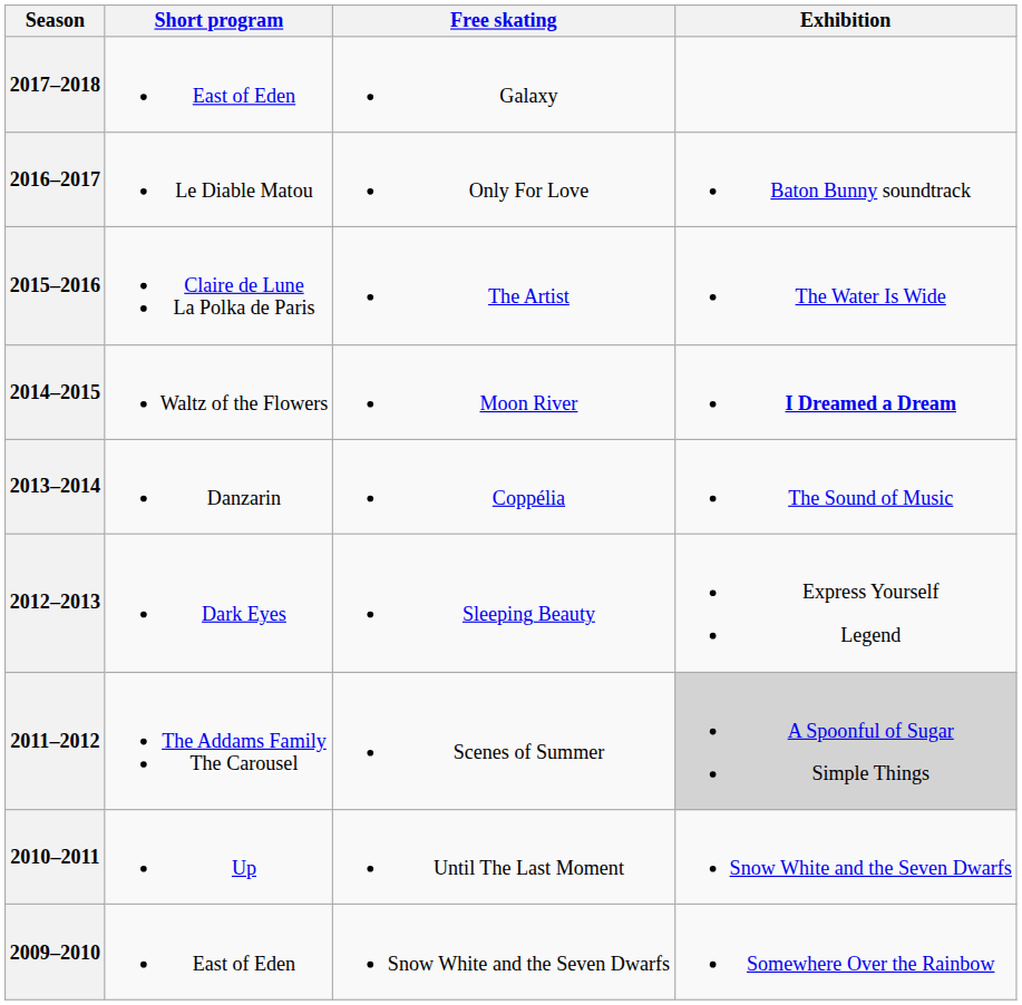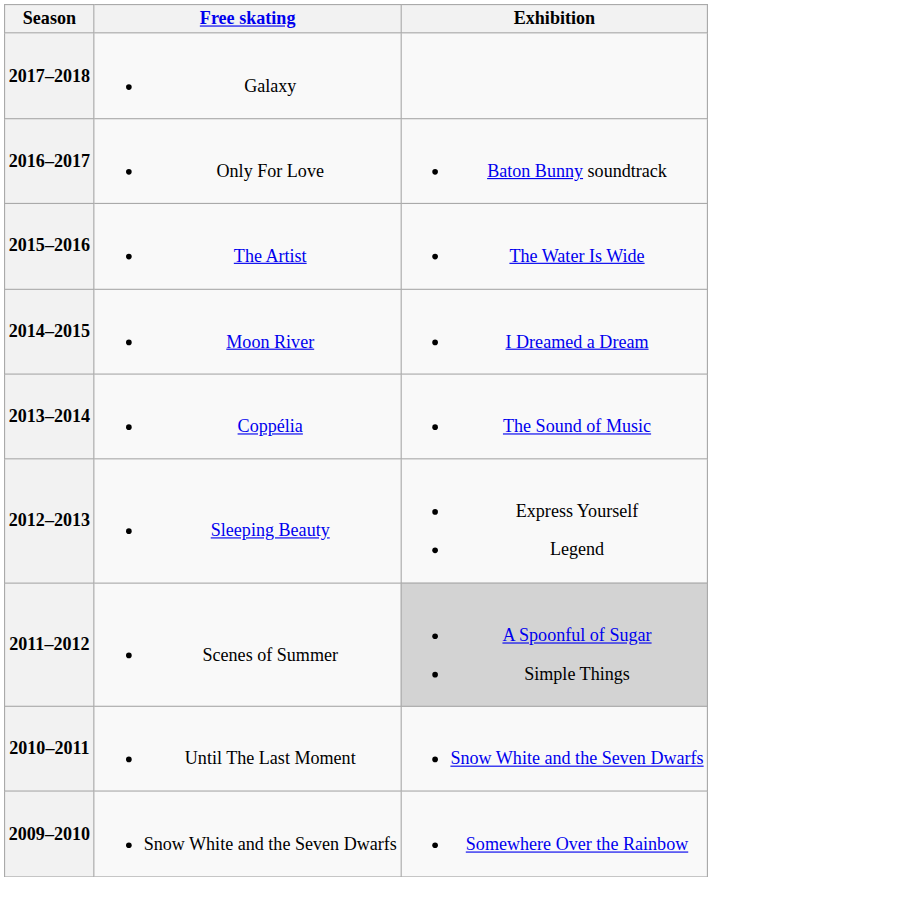- column: Short program | East of Eden | Le Diable Matou | Claire de Lune La Polka de Paris | Waltz of the Flowers | Danzarin | Dark Eyes | The Addams Family The Carousel | Up | East of Eden
2014–2015 | Exhibition: bold -> normal
